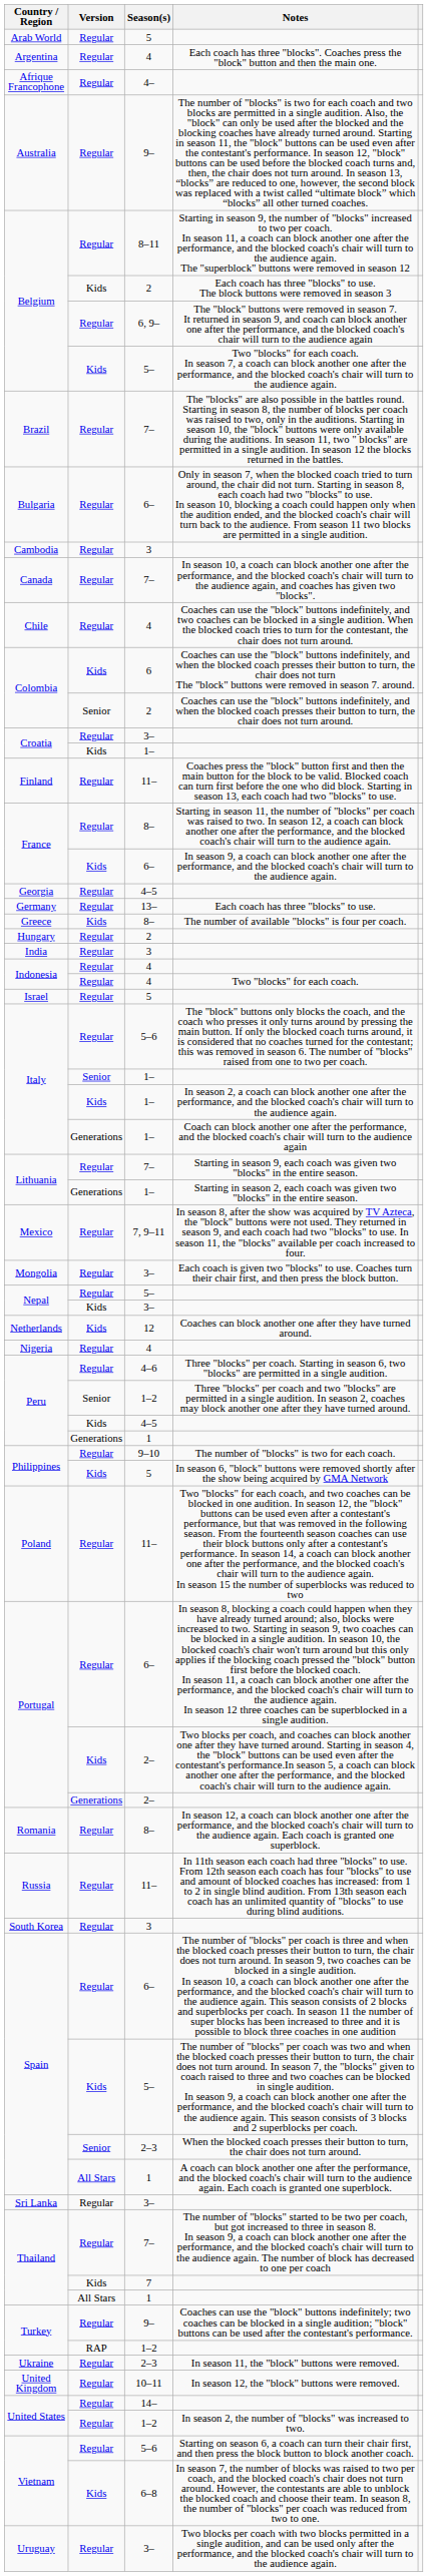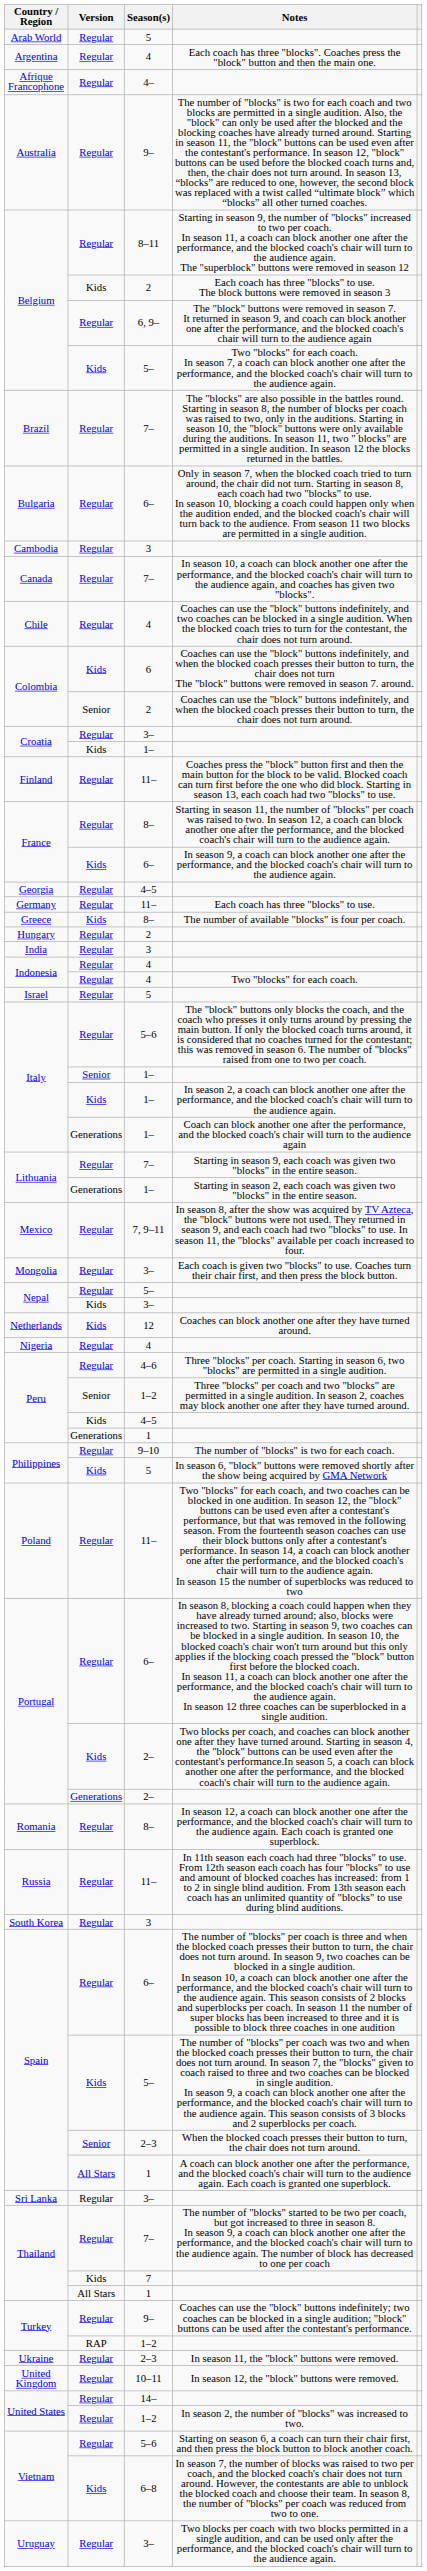Each coach has three "blocks" to use. | Season(s): 13– -> 11–
